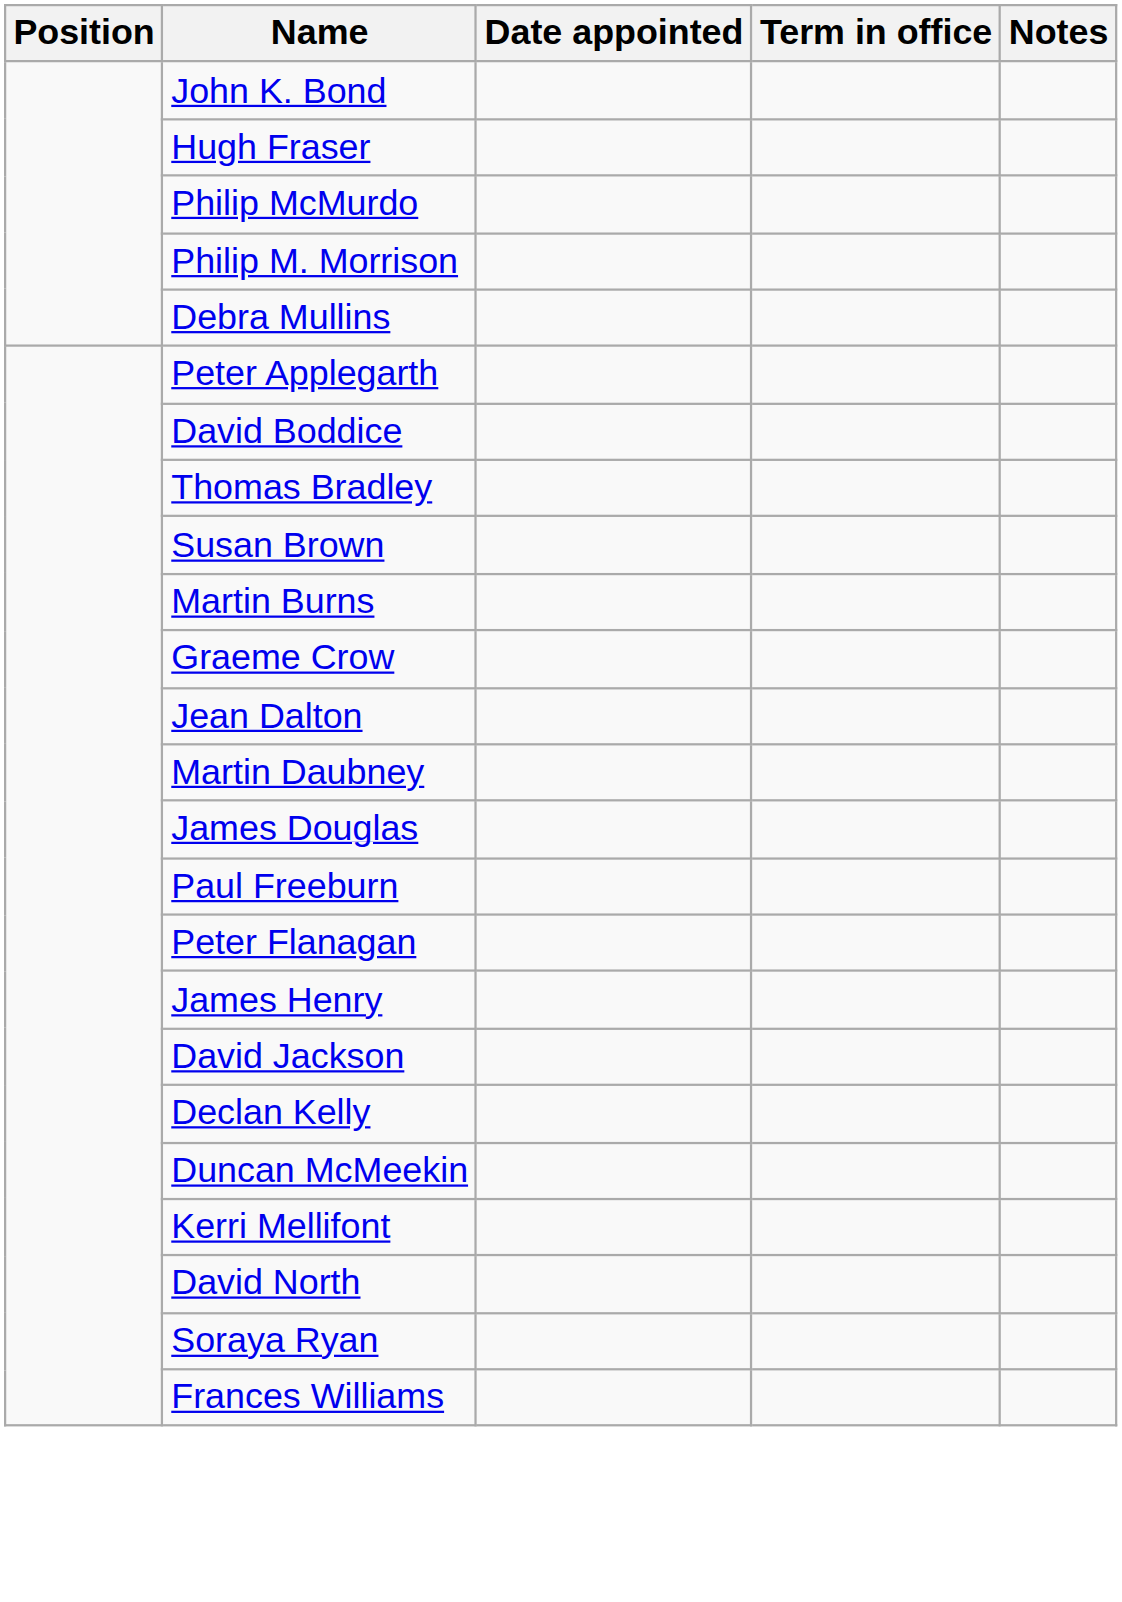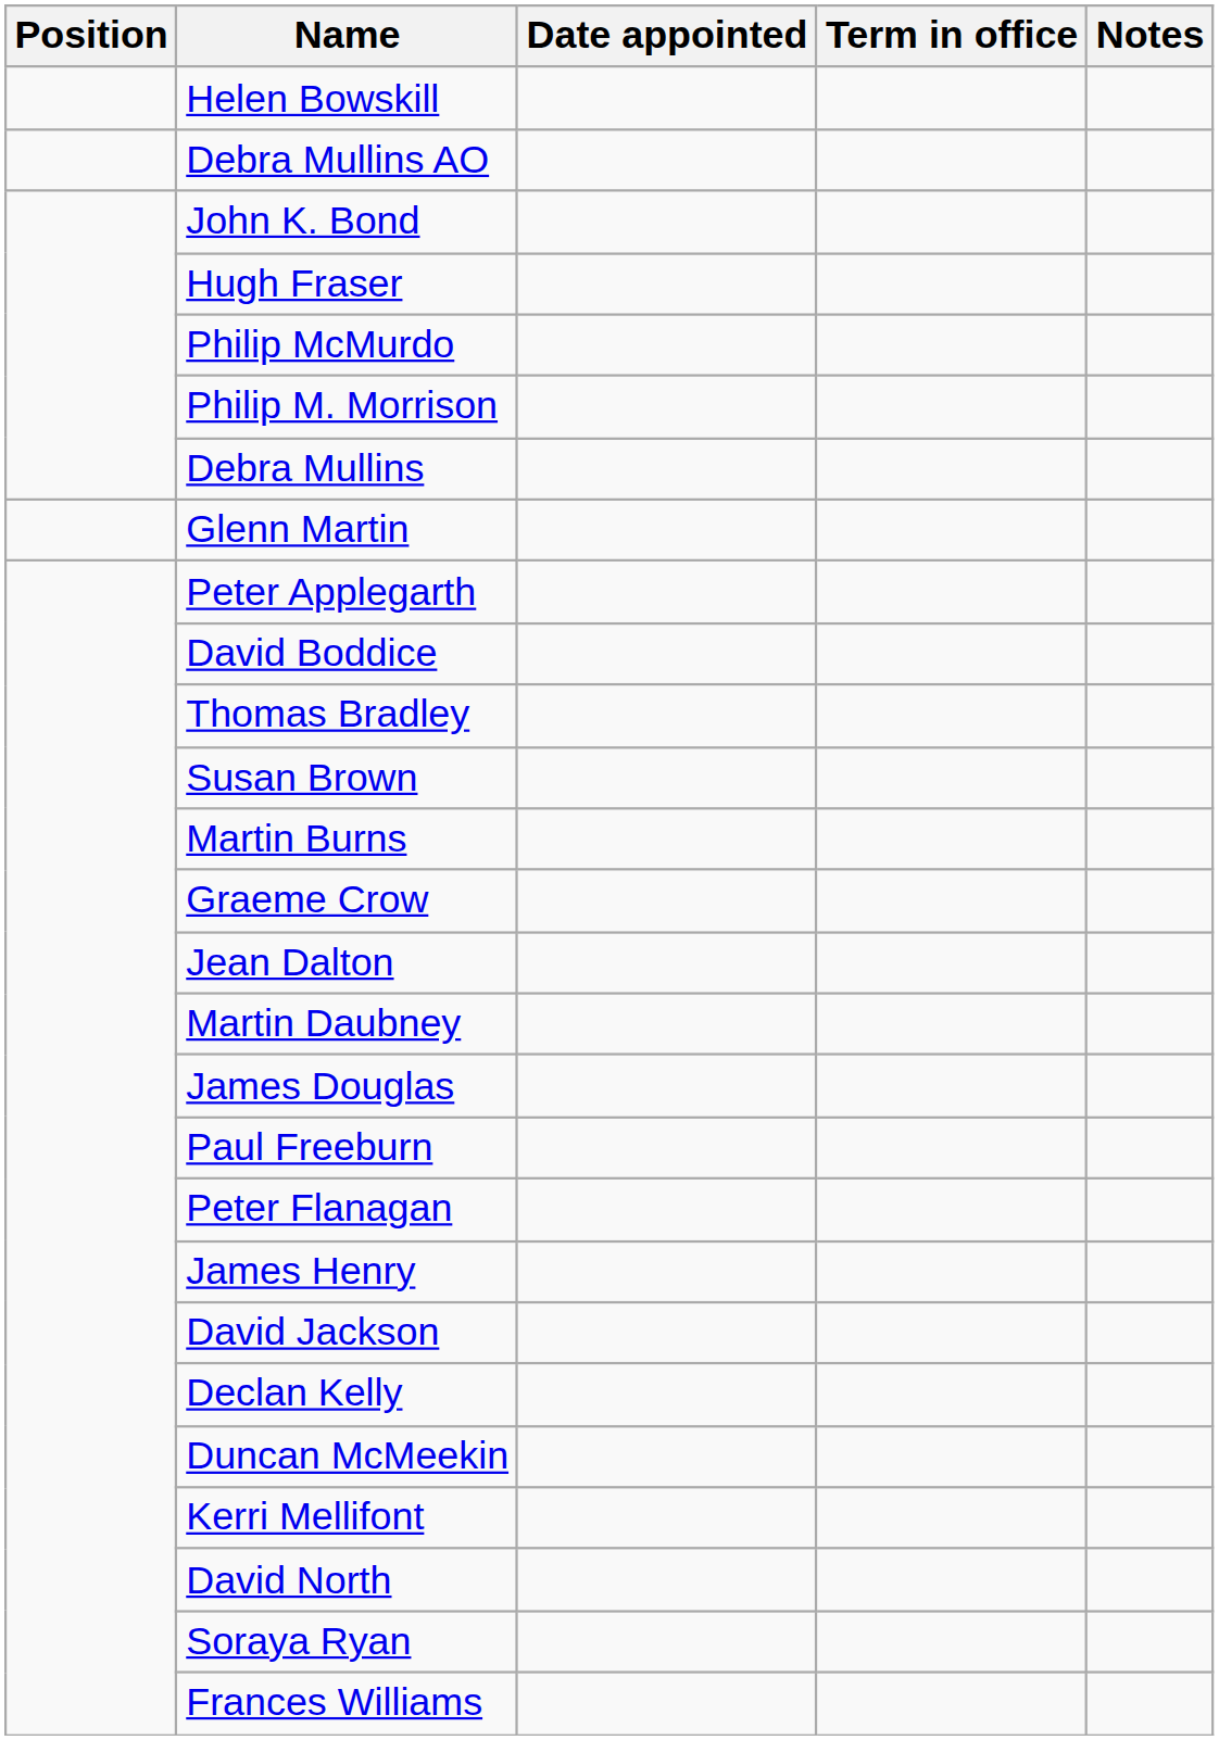+ row: Helen Bowskill
+ row: Debra Mullins AO
+ row: Glenn Martin
